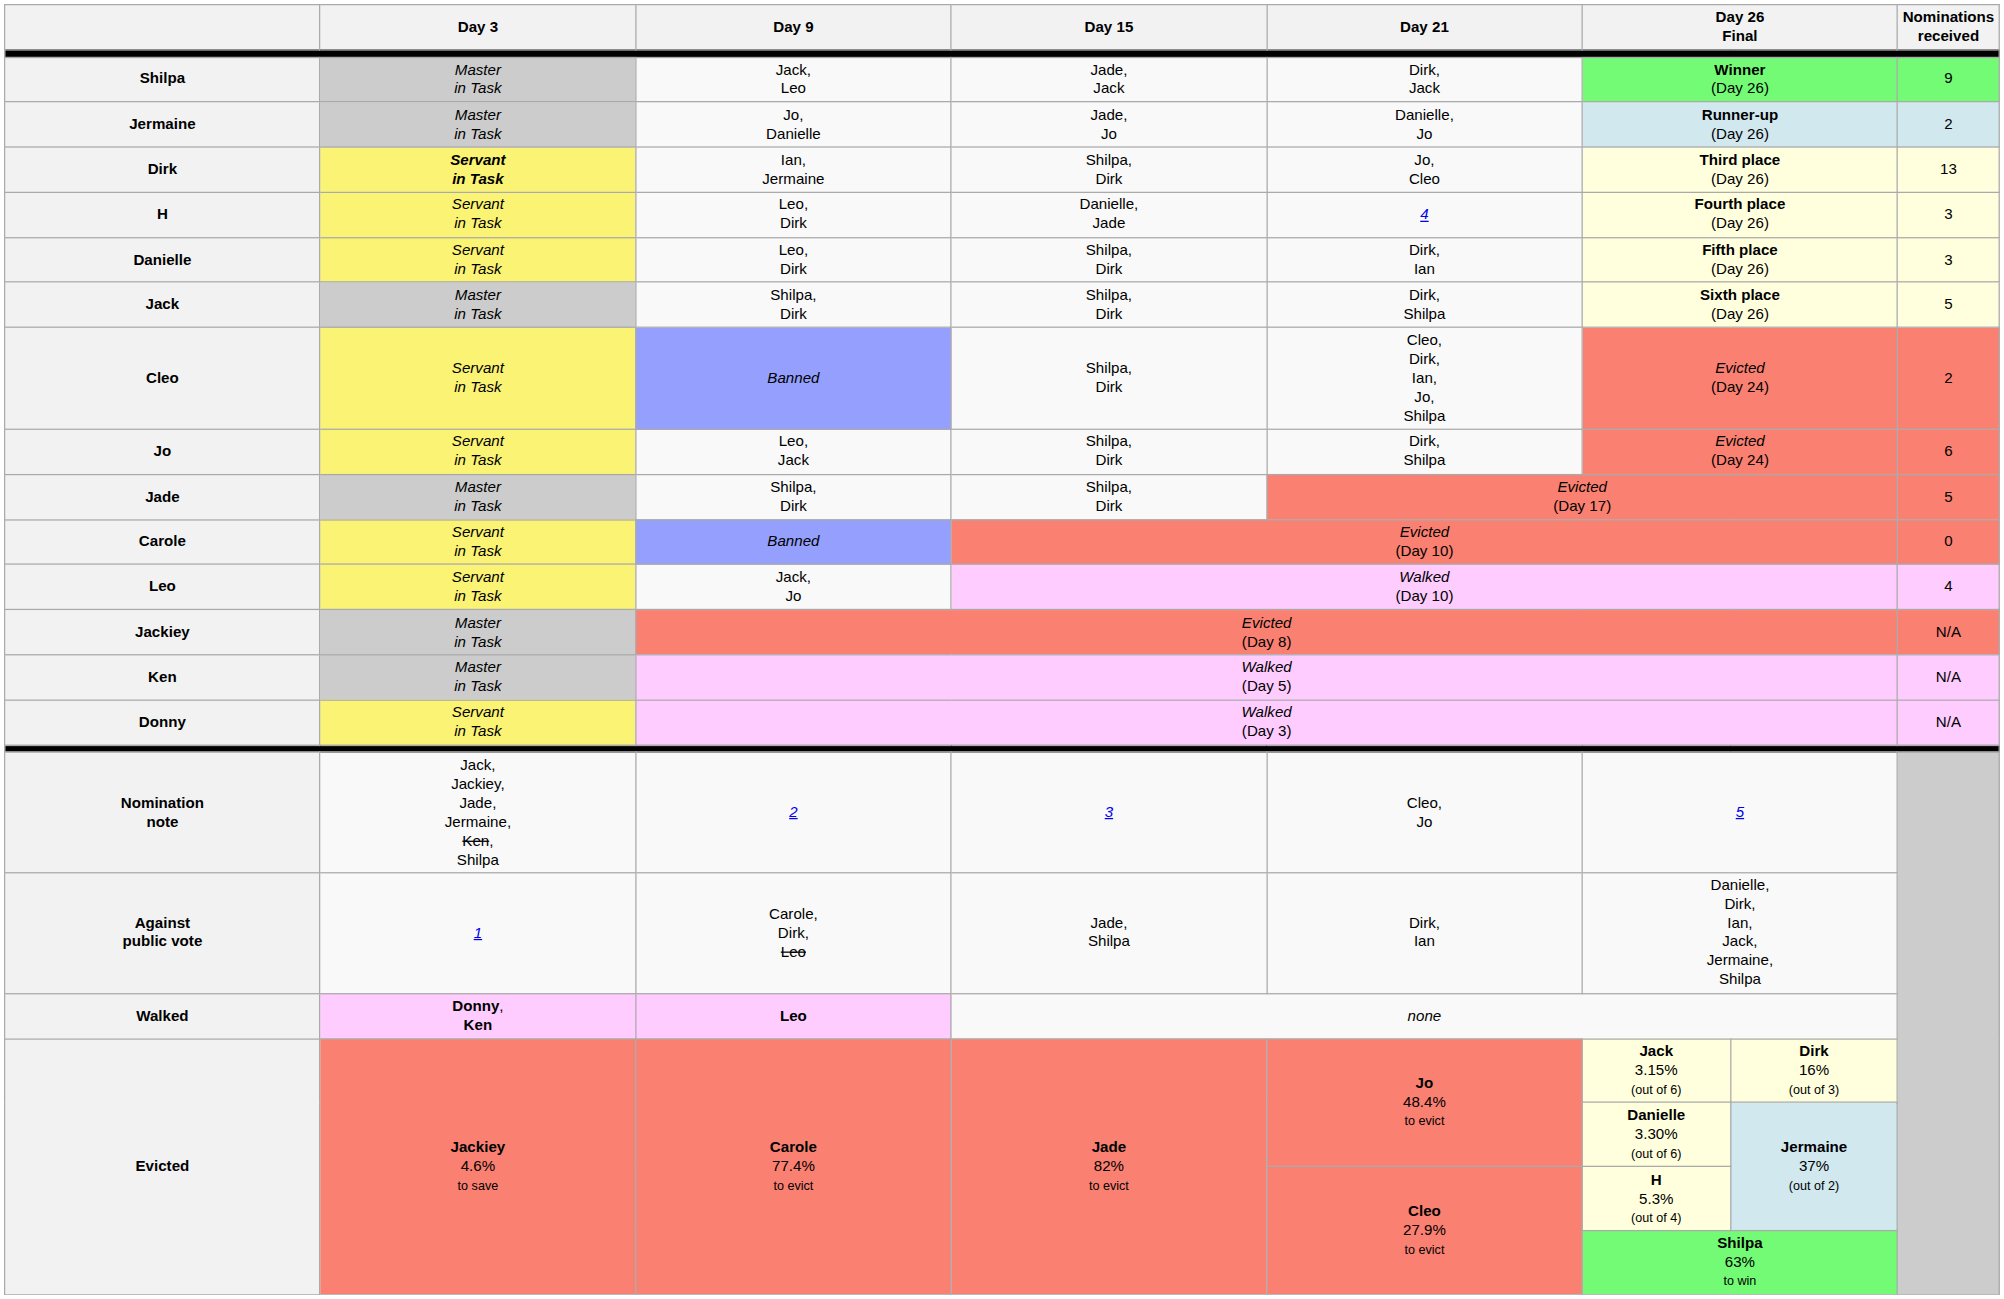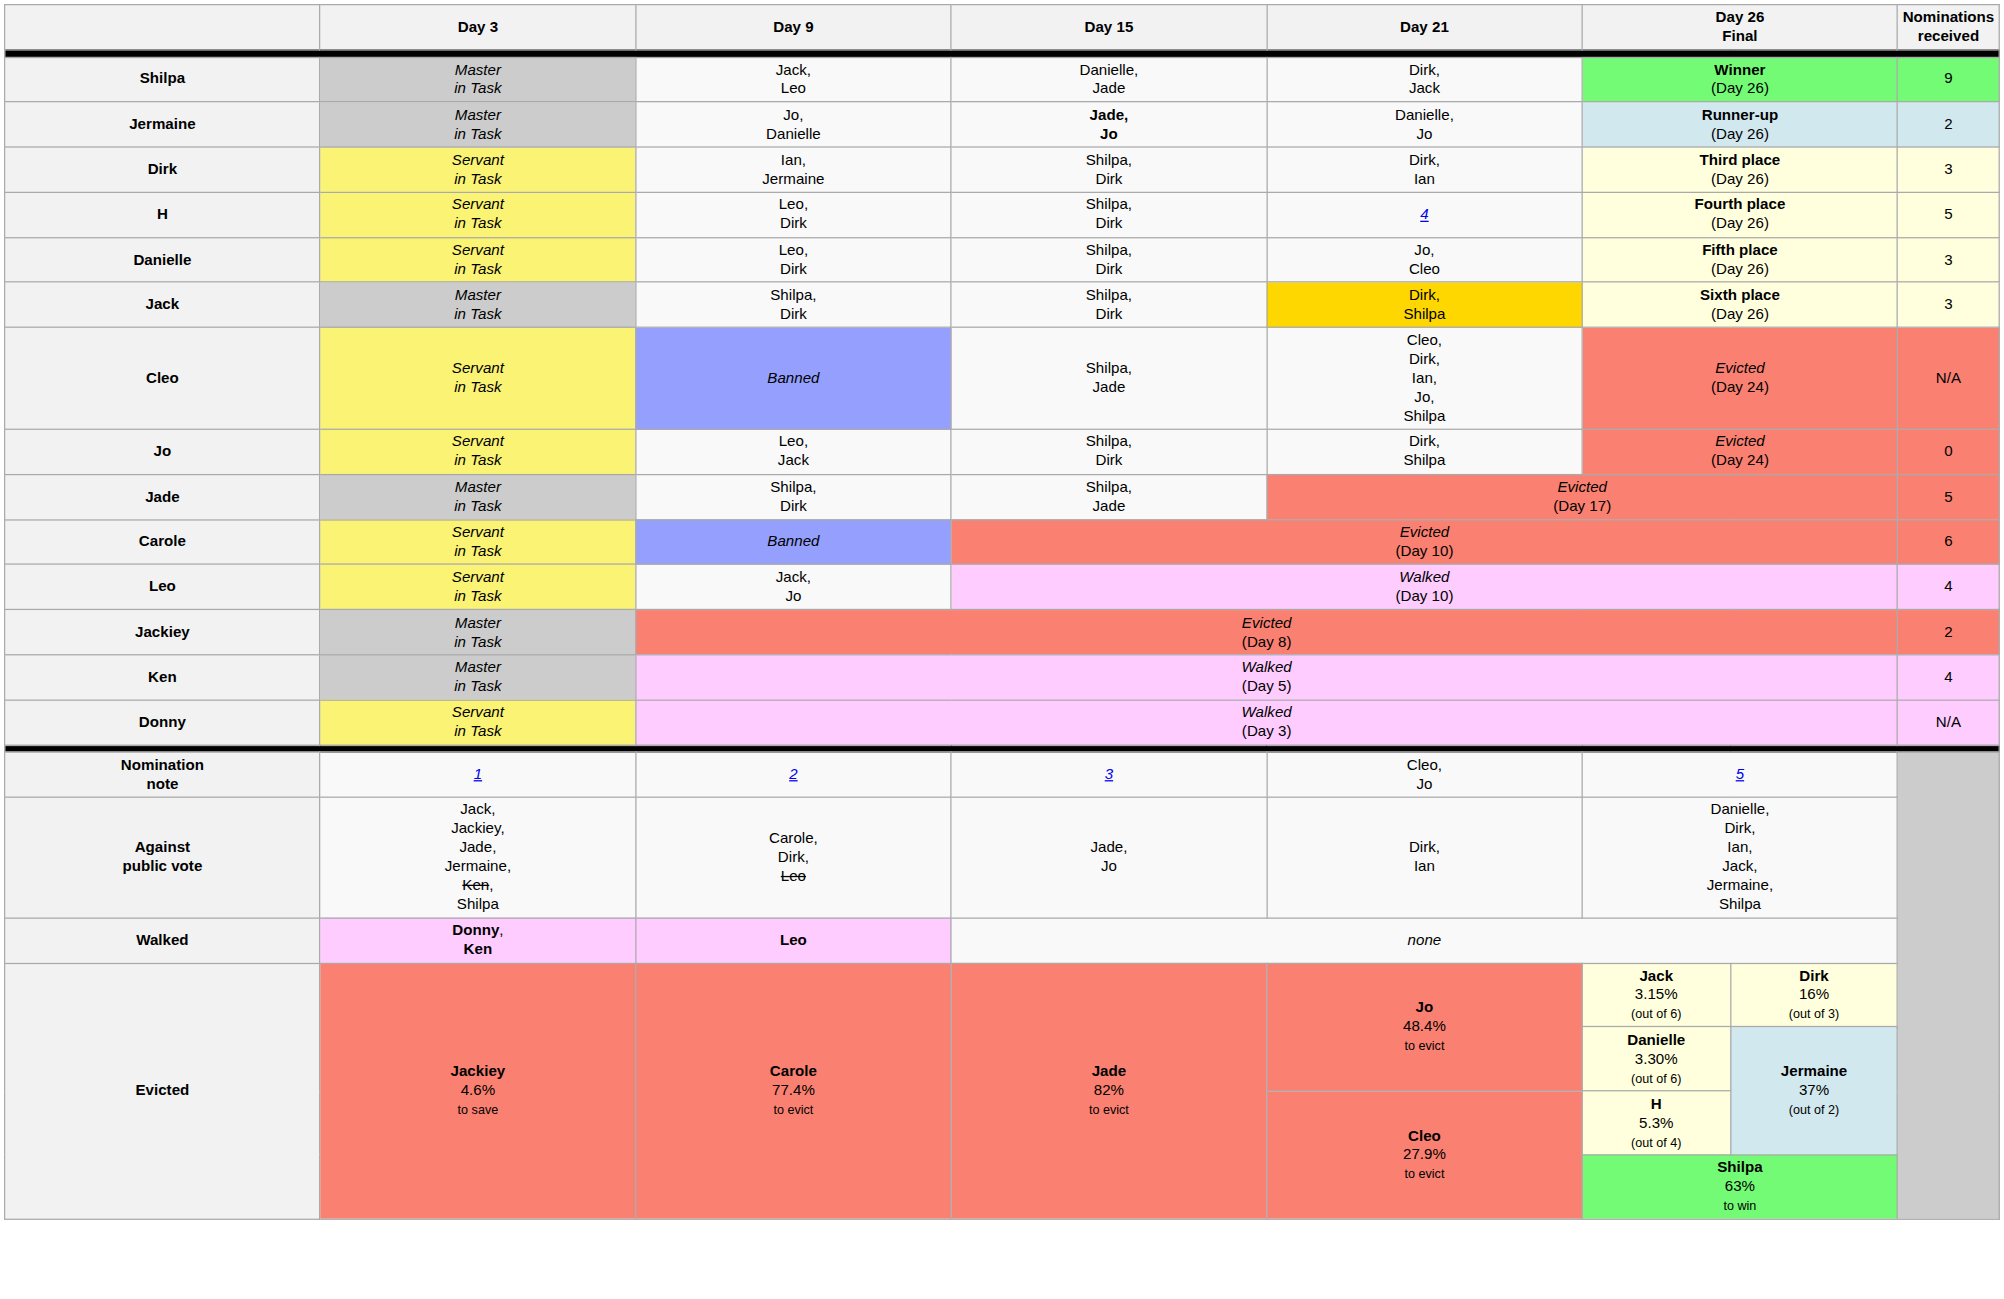Shilpa | Day 15: Jade, Jack -> Danielle, Jade
Jermaine | Day 15: normal -> bold
Dirk | Day 3: bold -> normal
Dirk | Day 21: Jo, Cleo -> Dirk, Ian
Dirk | Nominations received: 13 -> 3
H | Day 15: Danielle, Jade -> Shilpa, Dirk
H | Nominations received: 3 -> 5
Danielle | Day 21: Dirk, Ian -> Jo, Cleo
Jack | Day 21: no background -> gold background
Jack | Nominations received: 5 -> 3
Cleo | Day 15: Shilpa, Dirk -> Shilpa, Jade
Cleo | Nominations received: 2 -> N/A
Jo | Nominations received: 6 -> 0
Jade | Day 15: Shilpa, Dirk -> Shilpa, Jade
Carole | Nominations received: 0 -> 6
Jackiey | Nominations received: N/A -> 2
Ken | Nominations received: N/A -> 4
Nomination note | Day 3: Jack, Jackiey, Jade, Jermaine, Ken, Shilpa -> 1
Against public vote | Day 3: 1 -> Jack, Jackiey, Jade, Jermaine, Ken, Shilpa
Against public vote | Day 15: Jade, Shilpa -> Jade, Jo
